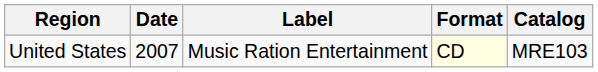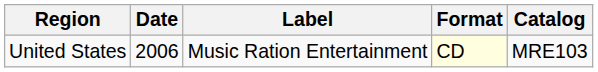United States | Date: 2007 -> 2006
